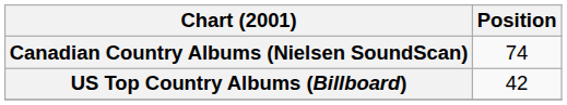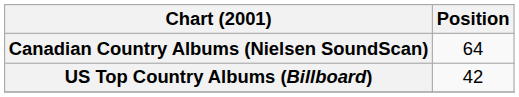Canadian Country Albums (Nielsen SoundScan) | Position: 74 -> 64
